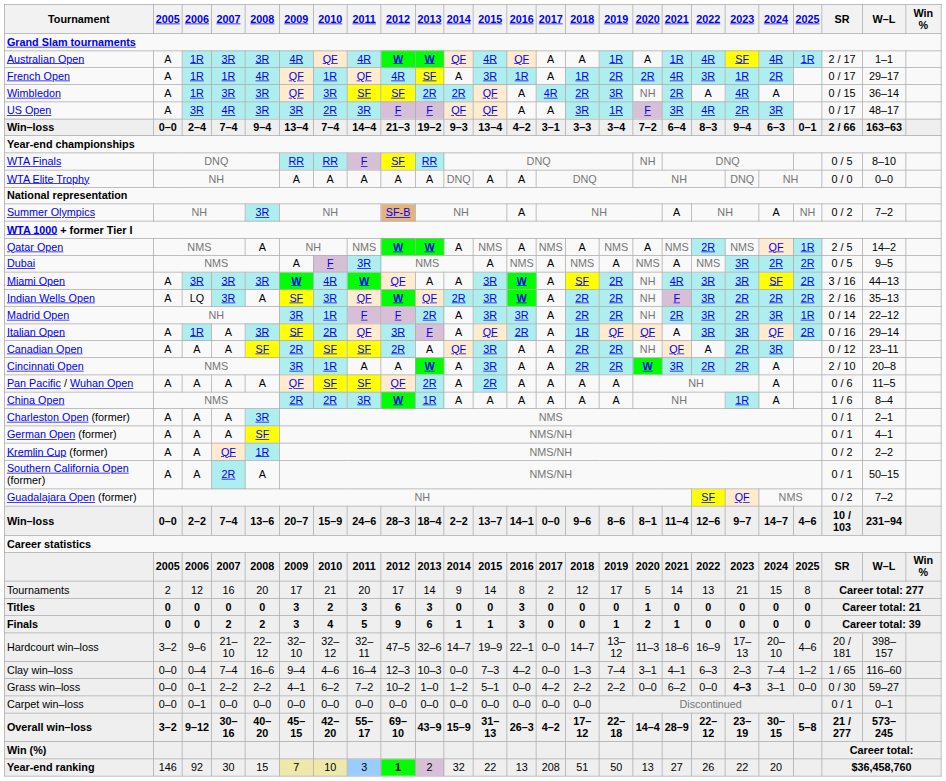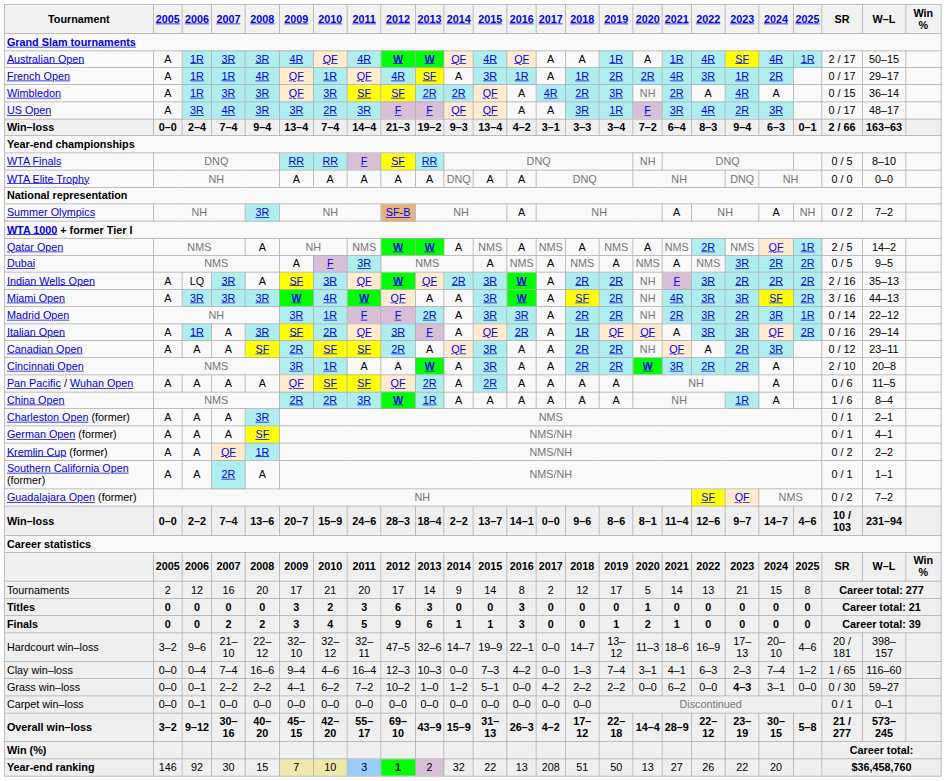Australian Open | W–L: 1–1 -> 50–15
rows swapped: Indian Wells Open <-> Miami Open
Southern California Open (former) | W–L: 50–15 -> 1–1
